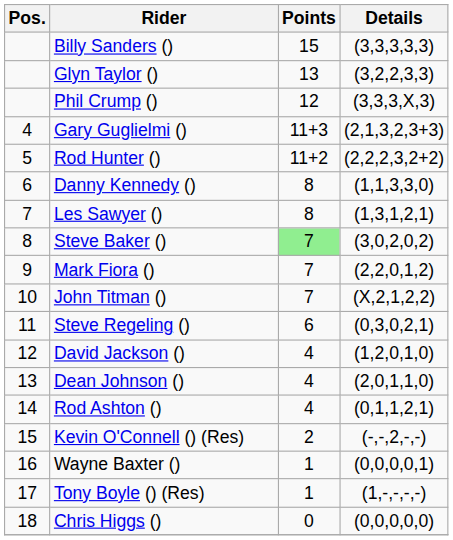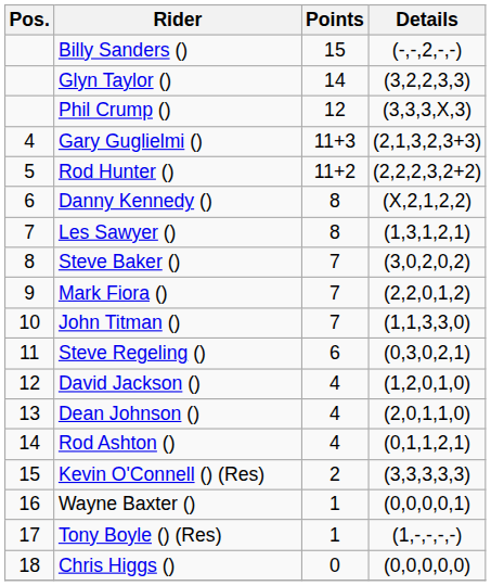Billy Sanders () | Details: (3,3,3,3,3) -> (-,-,2,-,-)
Glyn Taylor () | Points: 13 -> 14
Danny Kennedy () | Details: (1,1,3,3,0) -> (X,2,1,2,2)
Steve Baker () | Points: lightgreen background -> no background
John Titman () | Details: (X,2,1,2,2) -> (1,1,3,3,0)
Kevin O'Connell () (Res) | Details: (-,-,2,-,-) -> (3,3,3,3,3)
